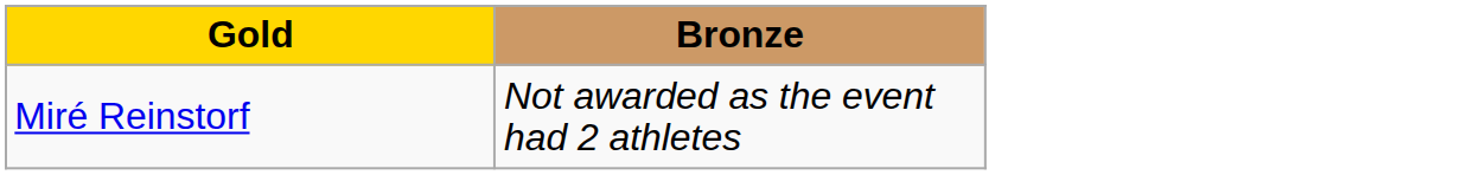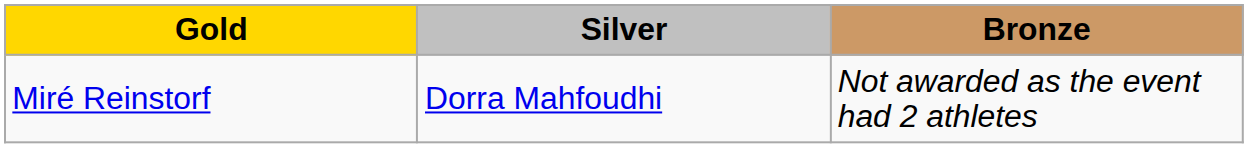+ column: Silver | Dorra Mahfoudhi
